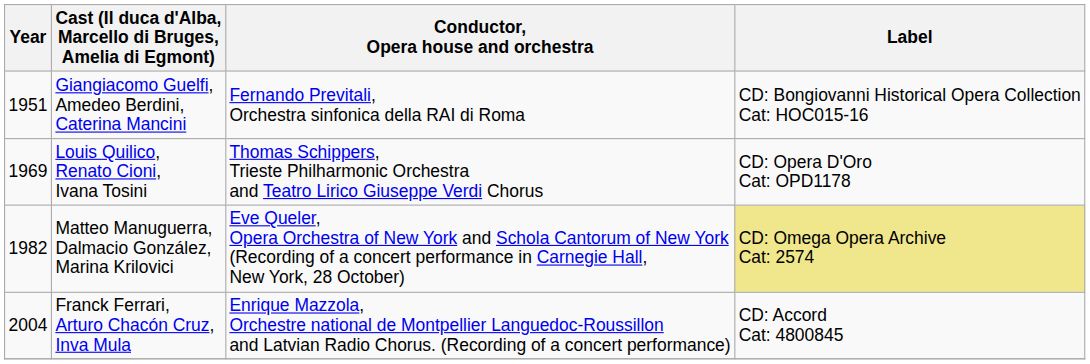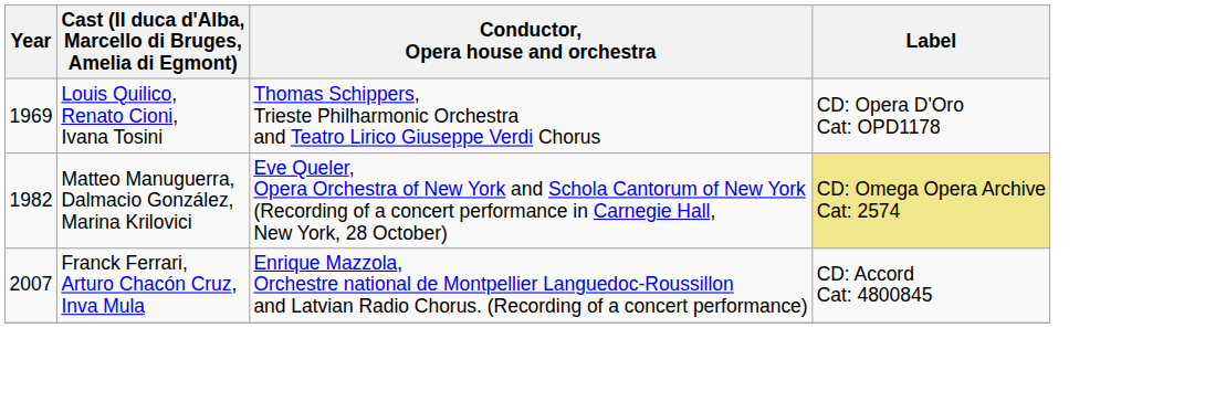- row: 1951 | Giangiacomo Guelfi, Amedeo Berdini, Caterina Mancini | Fernando Previtali, Orchestra sinfonica della RAI di Roma | CD: Bongiovanni Historical Opera Collection Cat: HOC015-16
Franck Ferrari, Arturo Chacón Cruz, Inva Mula | Year: 2004 -> 2007
